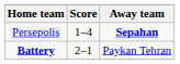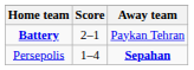rows swapped: Persepolis <-> Battery
